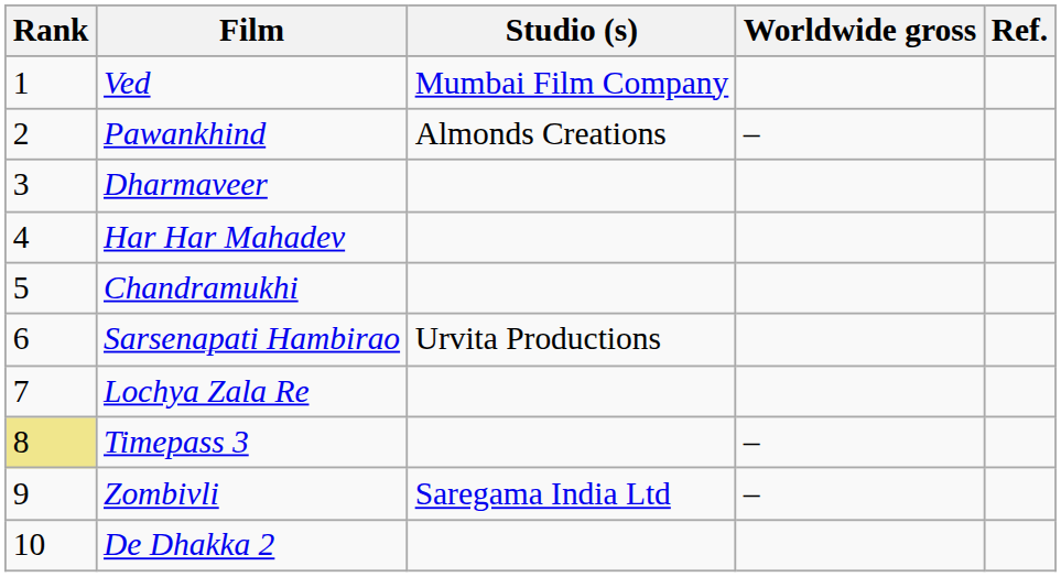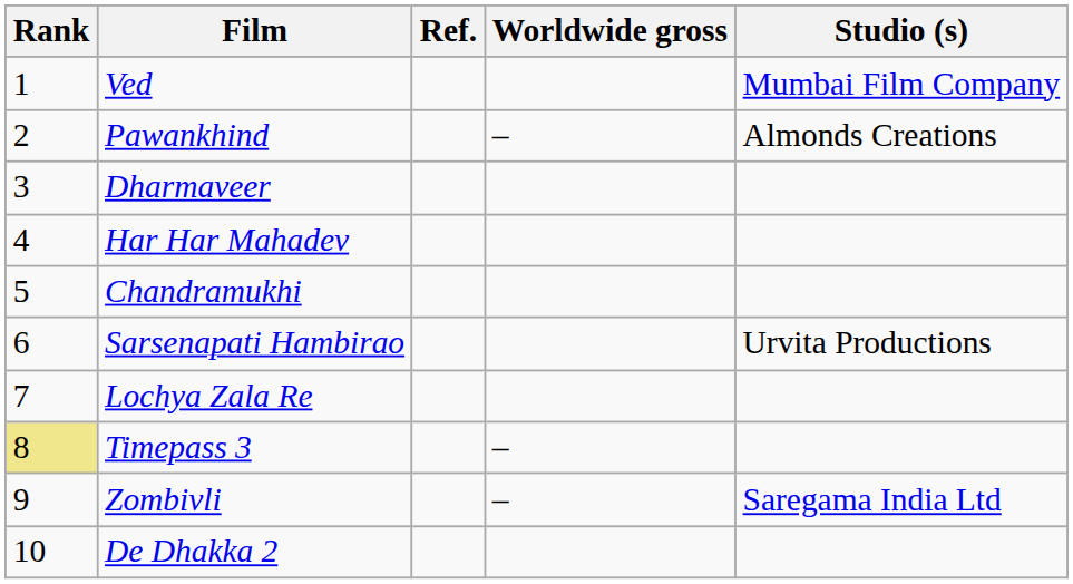columns swapped: Studio (s) <-> Ref.
